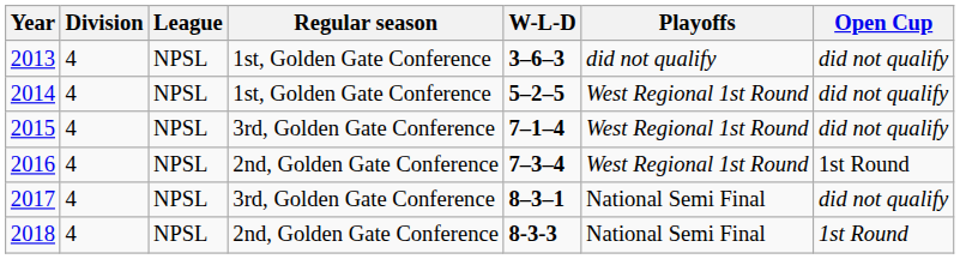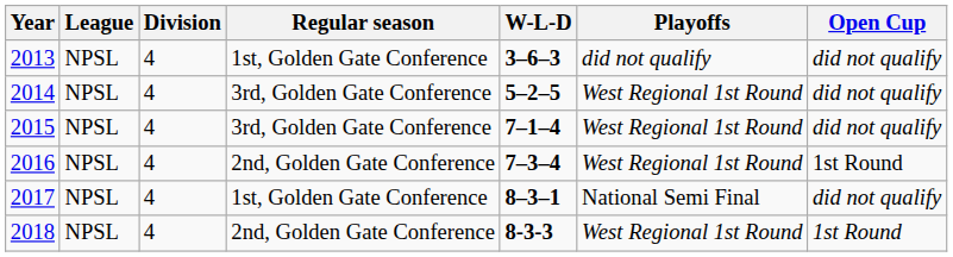columns swapped: Division <-> League
2014 | Regular season: 1st, Golden Gate Conference -> 3rd, Golden Gate Conference
2017 | Regular season: 3rd, Golden Gate Conference -> 1st, Golden Gate Conference
2018 | Playoffs: National Semi Final -> West Regional 1st Round
